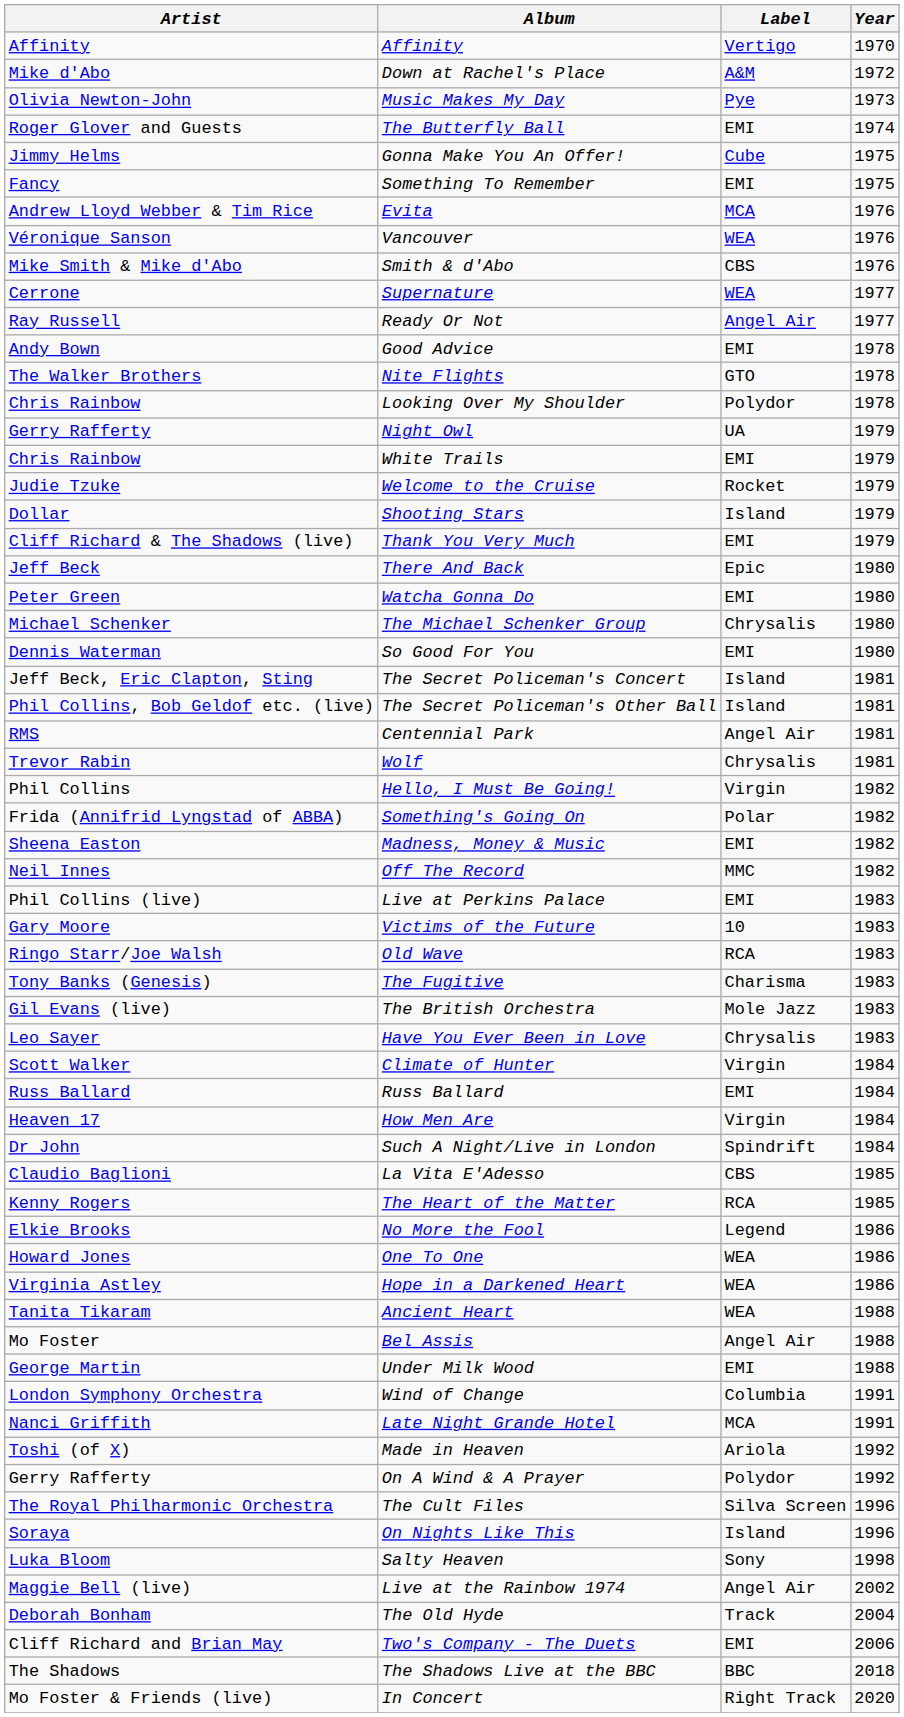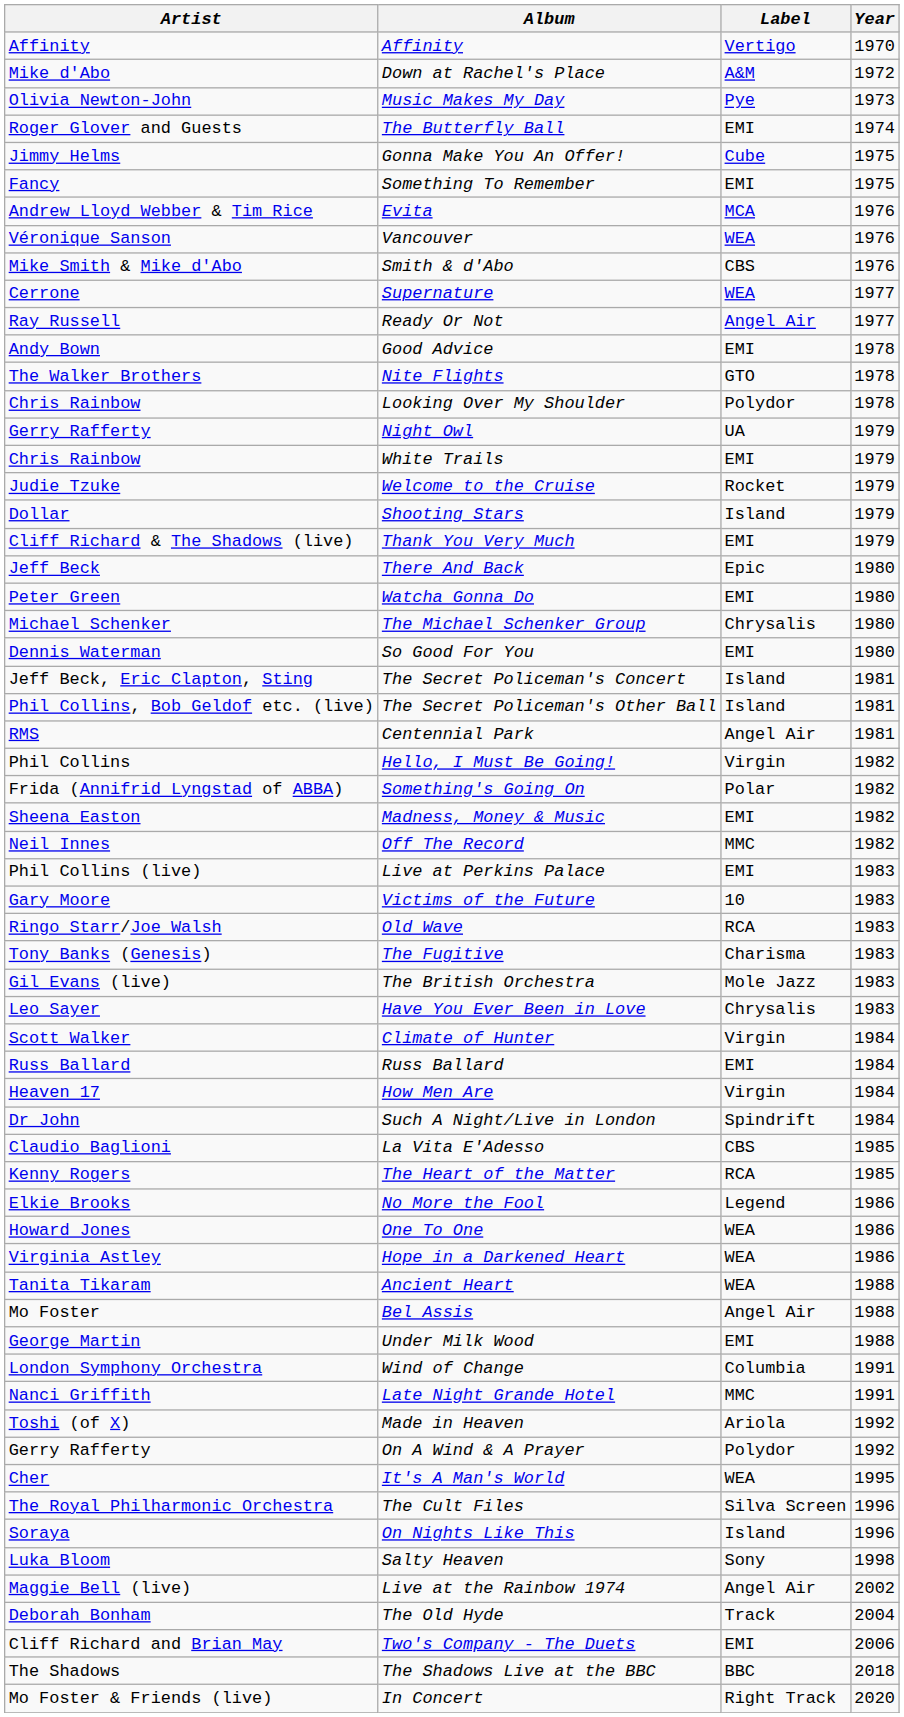- row: Trevor Rabin | Wolf | Chrysalis | 1981
Late Night Grande Hotel | Label: MCA -> MMC
+ row: Cher | It's A Man's World | WEA | 1995
